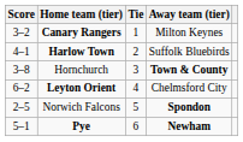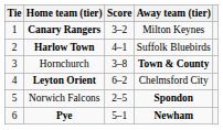columns swapped: Tie <-> Score
